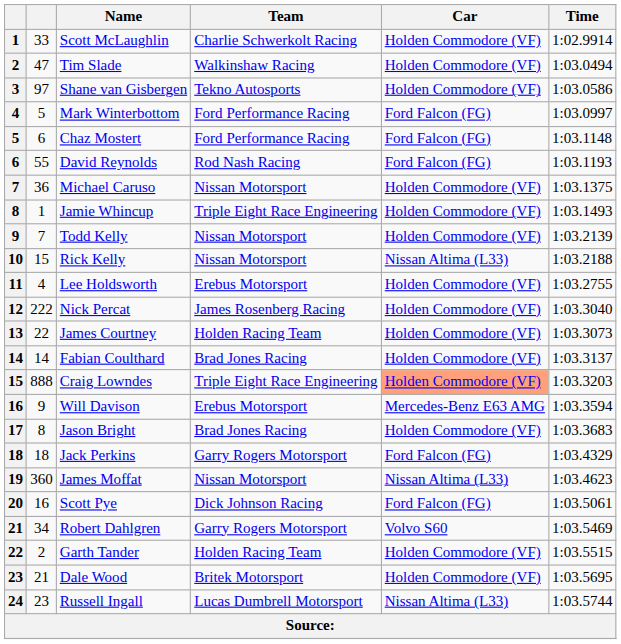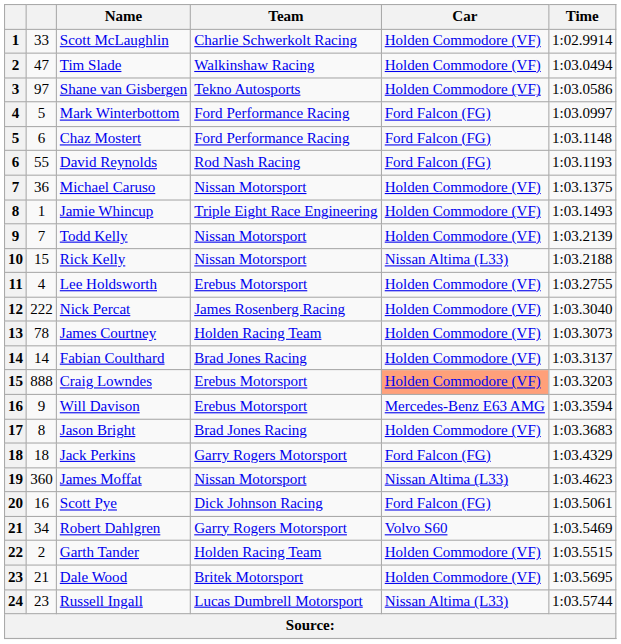James Courtney | column 2: 22 -> 78
Craig Lowndes | Team: Triple Eight Race Engineering -> Erebus Motorsport
